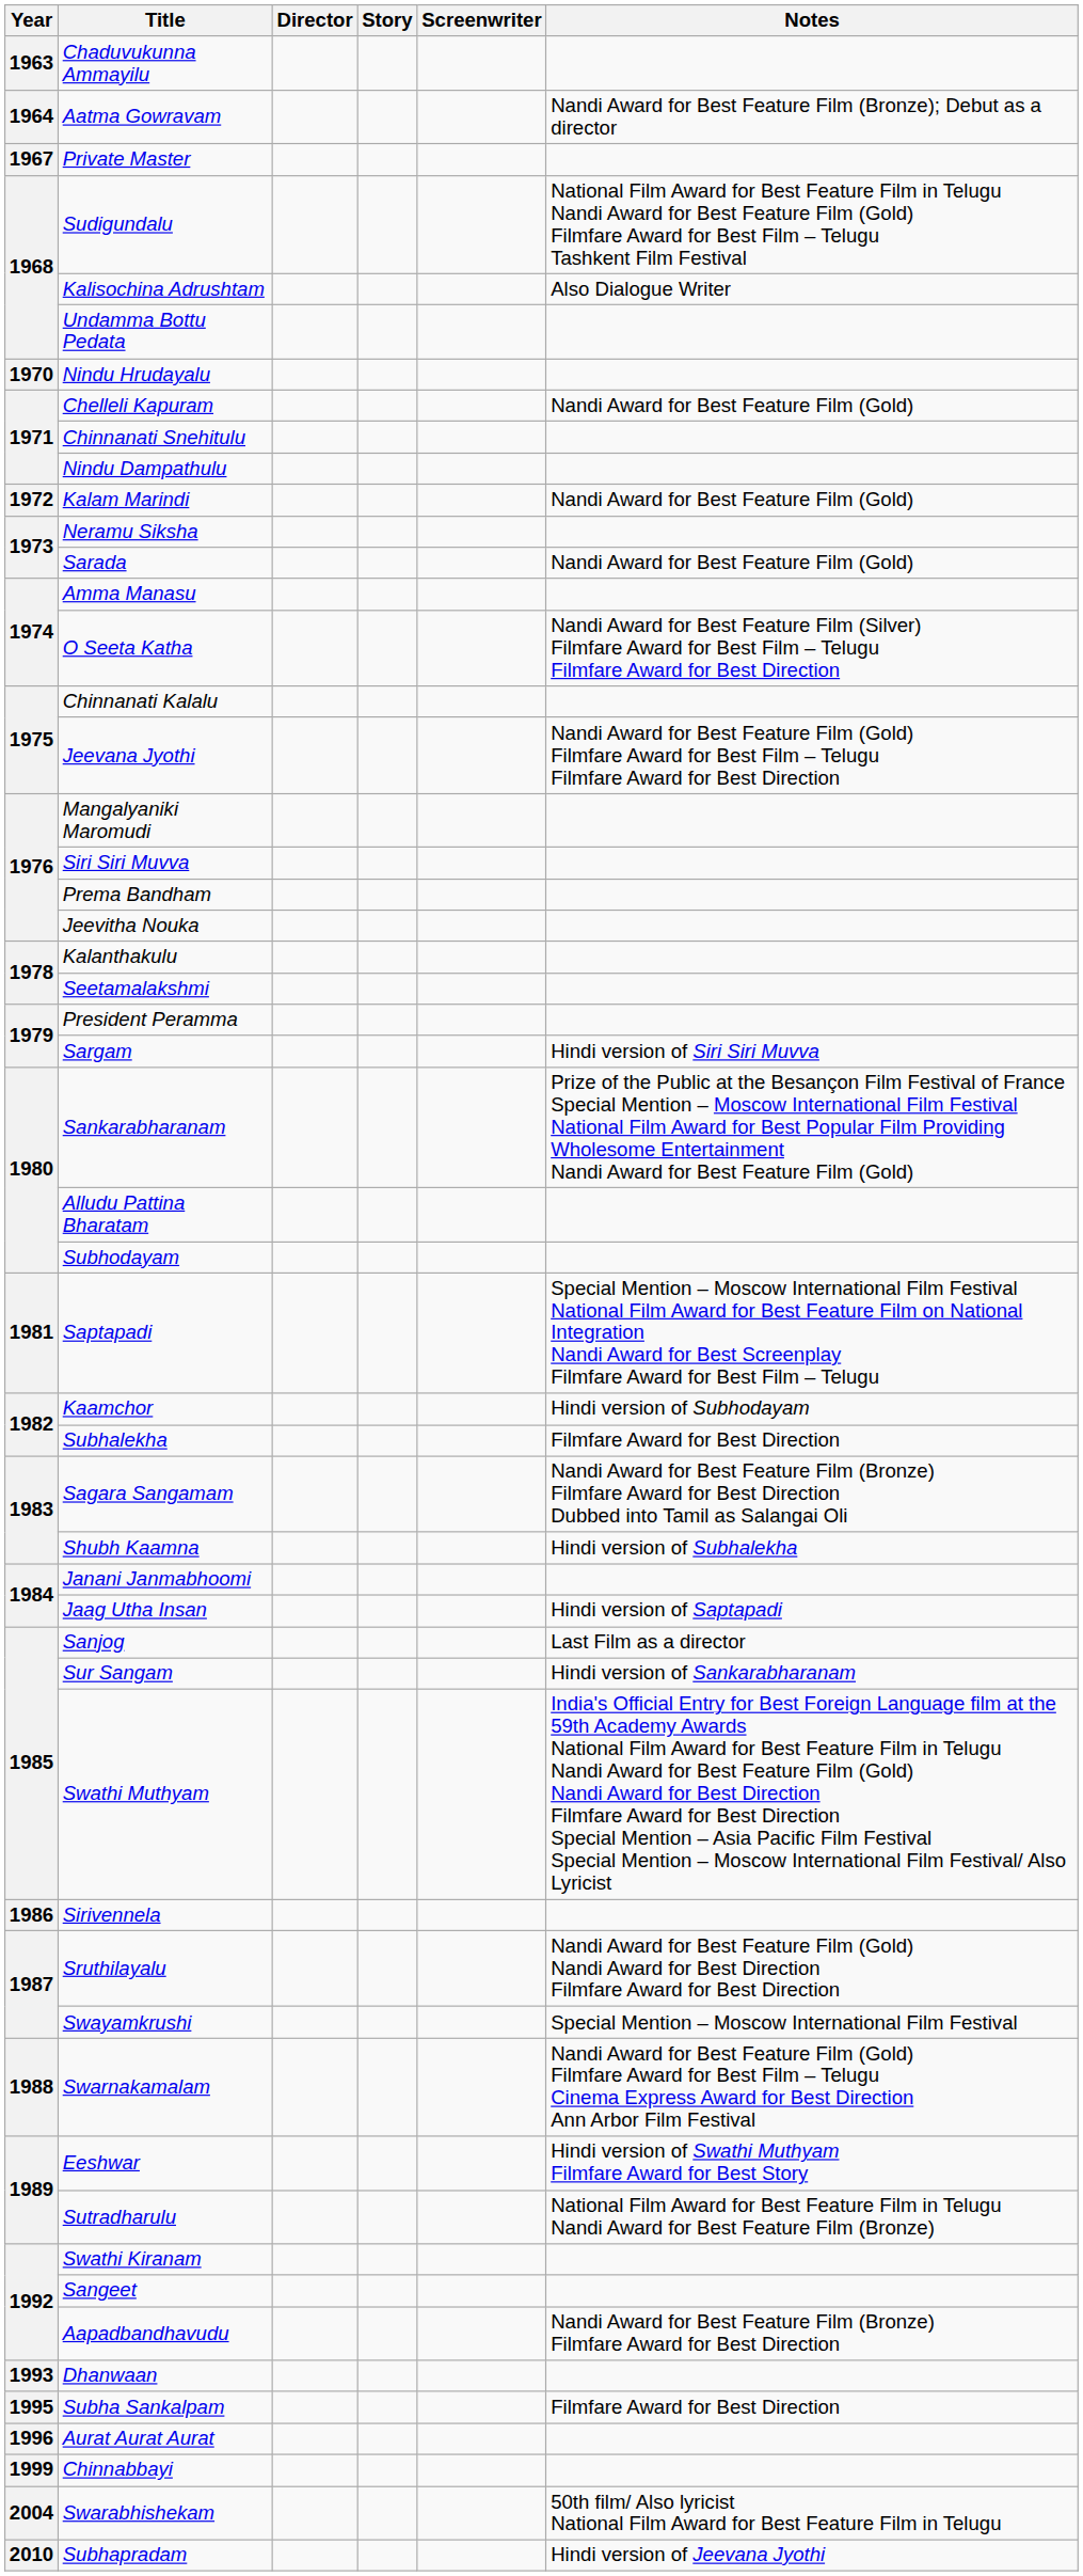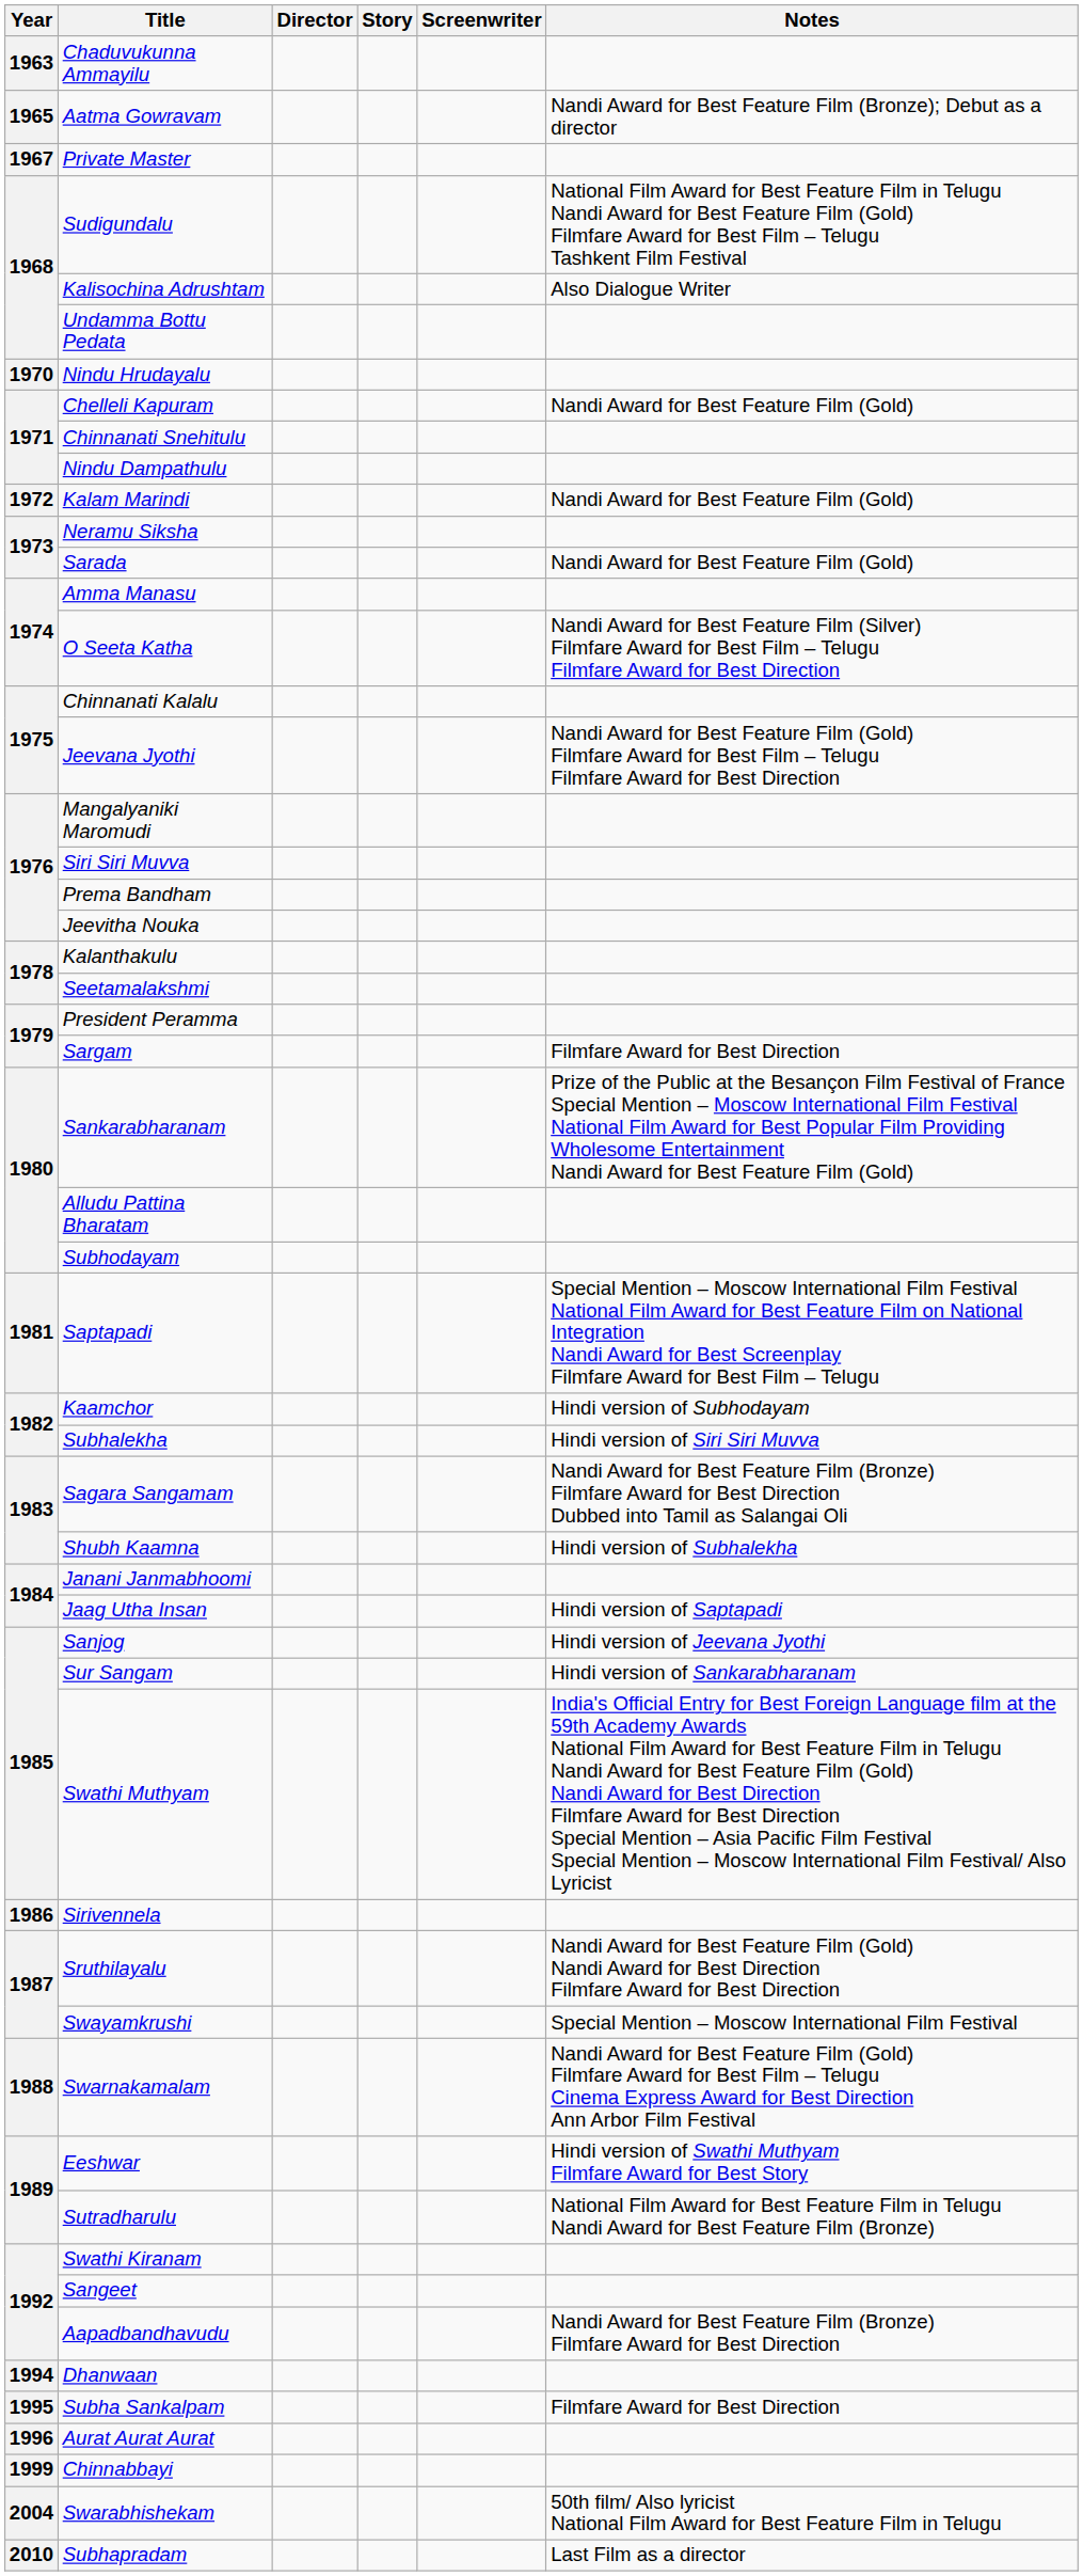Aatma Gowravam | Year: 1964 -> 1965
Sargam | Notes: Hindi version of Siri Siri Muvva -> Filmfare Award for Best Direction
Subhalekha | Notes: Filmfare Award for Best Direction -> Hindi version of Siri Siri Muvva
Sanjog | Notes: Last Film as a director -> Hindi version of Jeevana Jyothi
Dhanwaan | Year: 1993 -> 1994
Subhapradam | Notes: Hindi version of Jeevana Jyothi -> Last Film as a director
